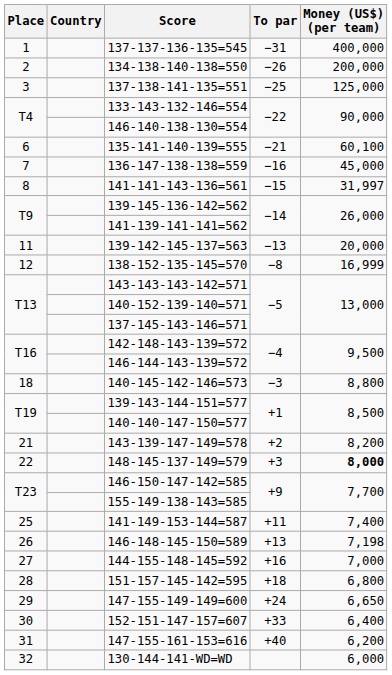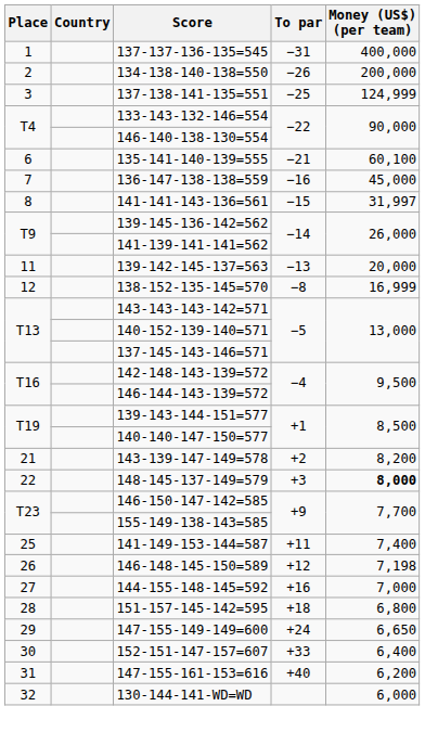137-138-141-135=551 | Money (US$) (per team): 125,000 -> 124,999
- row: 18 | 140-145-142-146=573 | −3 | 8,800
146-148-145-150=589 | To par: +13 -> +12
